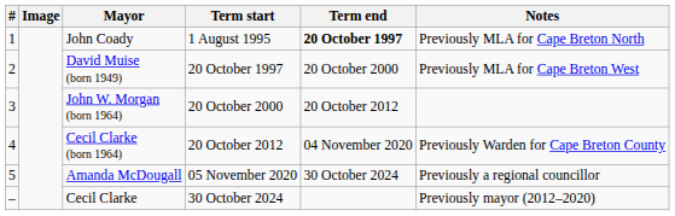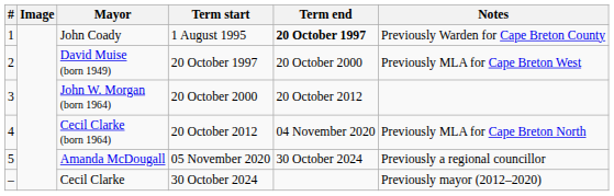John Coady | Notes: Previously MLA for Cape Breton North -> Previously Warden for Cape Breton County
Cecil Clarke (born 1964) | Notes: Previously Warden for Cape Breton County -> Previously MLA for Cape Breton North
